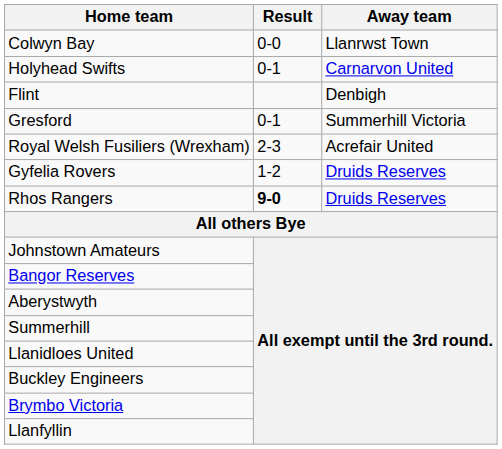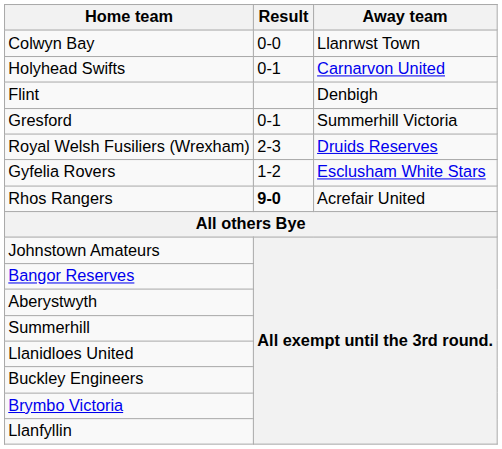Royal Welsh Fusiliers (Wrexham) | Away team: Acrefair United -> Druids Reserves
Gyfelia Rovers | Away team: Druids Reserves -> Esclusham White Stars
Rhos Rangers | Away team: Druids Reserves -> Acrefair United
